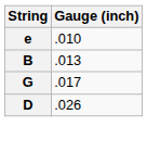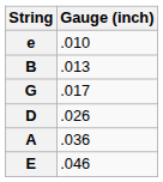+ row: A | .036
+ row: E | .046
